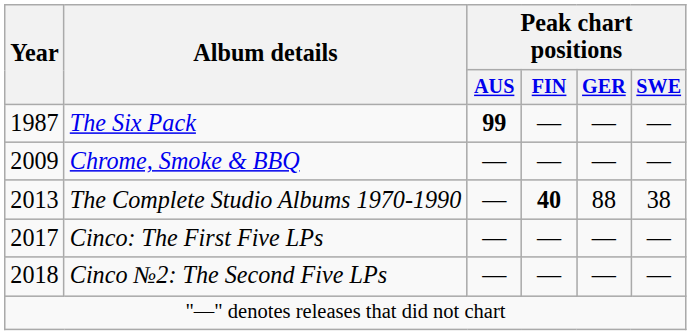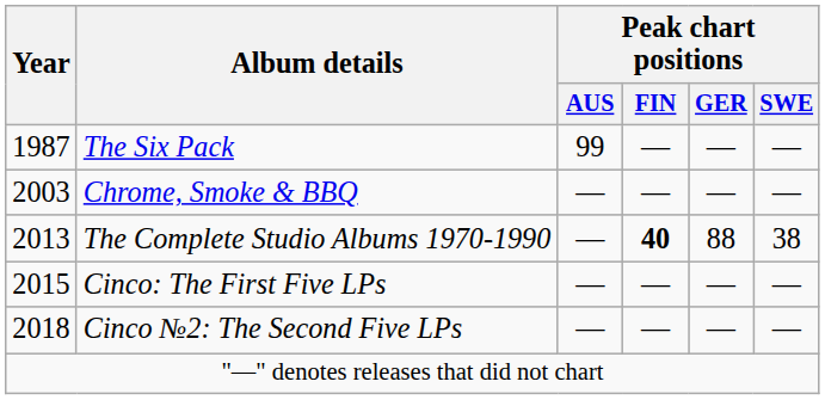The Six Pack | Peak chart positions / AUS: bold -> normal
Chrome, Smoke & BBQ | Year: 2009 -> 2003
Cinco: The First Five LPs | Year: 2017 -> 2015
